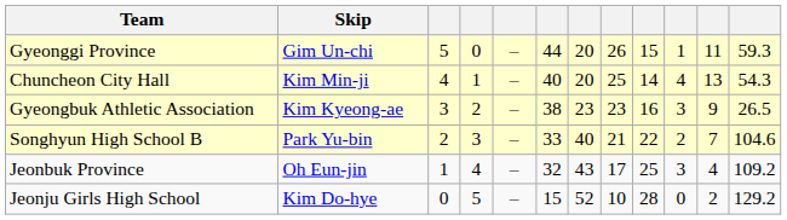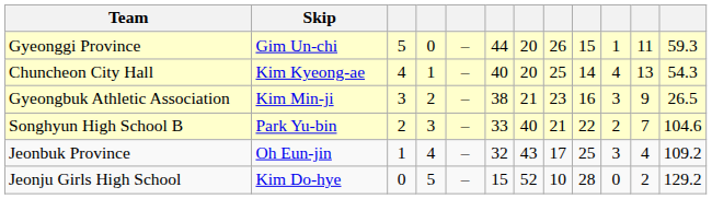Chuncheon City Hall | Skip: Kim Min-ji -> Kim Kyeong-ae
Gyeongbuk Athletic Association | Skip: Kim Kyeong-ae -> Kim Min-ji
Gyeongbuk Athletic Association | column 7: 23 -> 21
